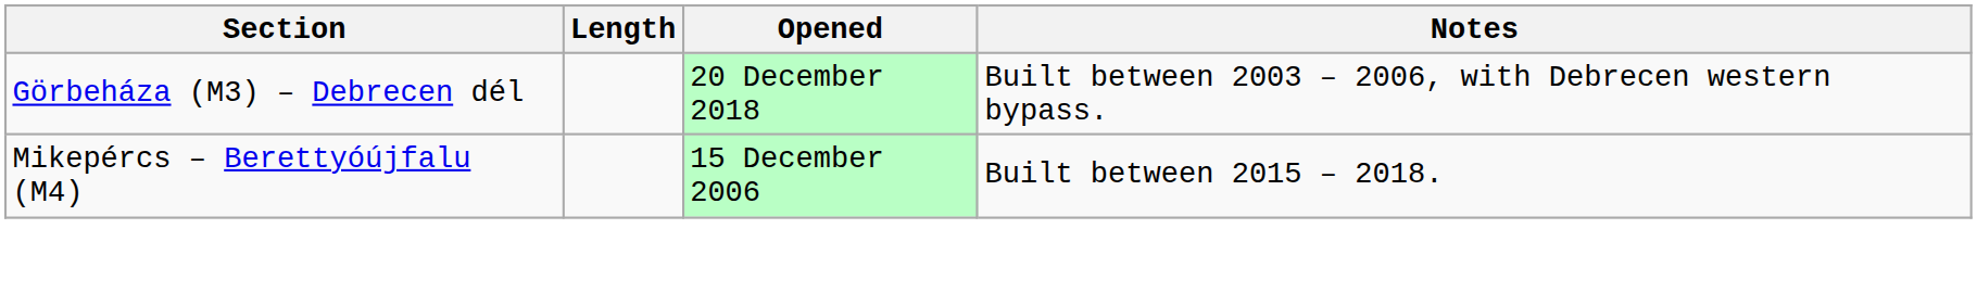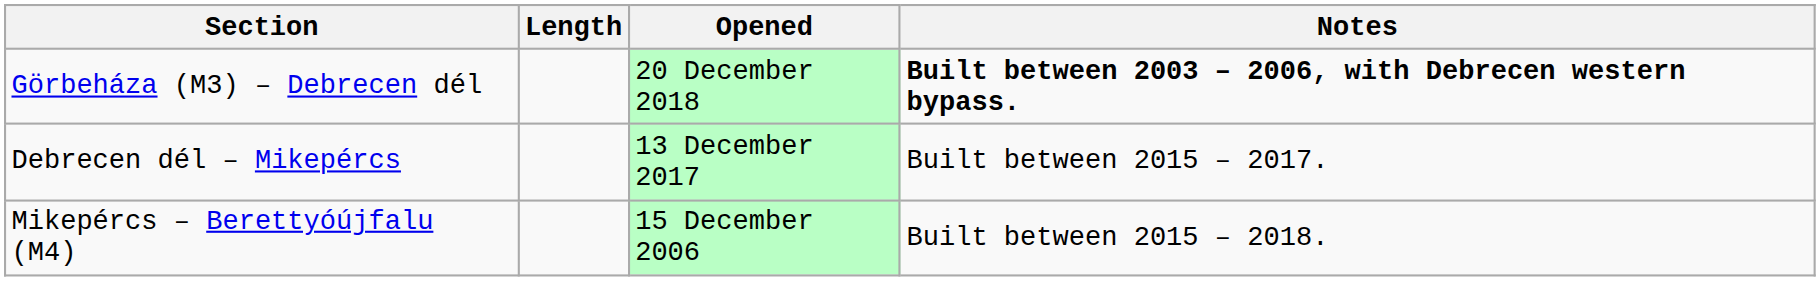Görbeháza (M3) – Debrecen dél | Notes: normal -> bold
+ row: Debrecen dél – Mikepércs | 13 December 2017 | Built between 2015 – 2017.
